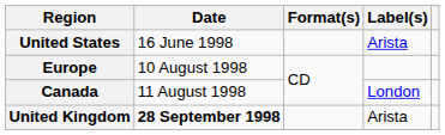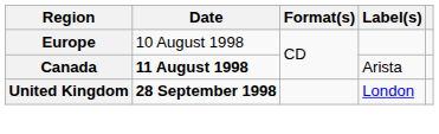- row: United States | 16 June 1998 | Arista
Canada | Date: normal -> bold
Canada | Label(s): London -> Arista
United Kingdom | Label(s): Arista -> London
